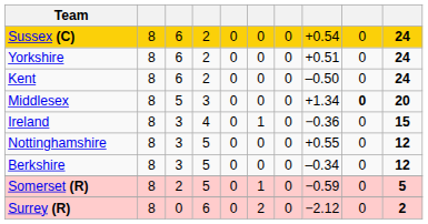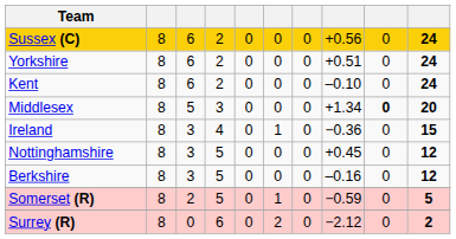Sussex (C) | column 8: +0.54 -> +0.56
Kent | column 8: –0.50 -> –0.10
Nottinghamshire | column 8: +0.55 -> +0.45
Berkshire | column 8: –0.34 -> –0.16
